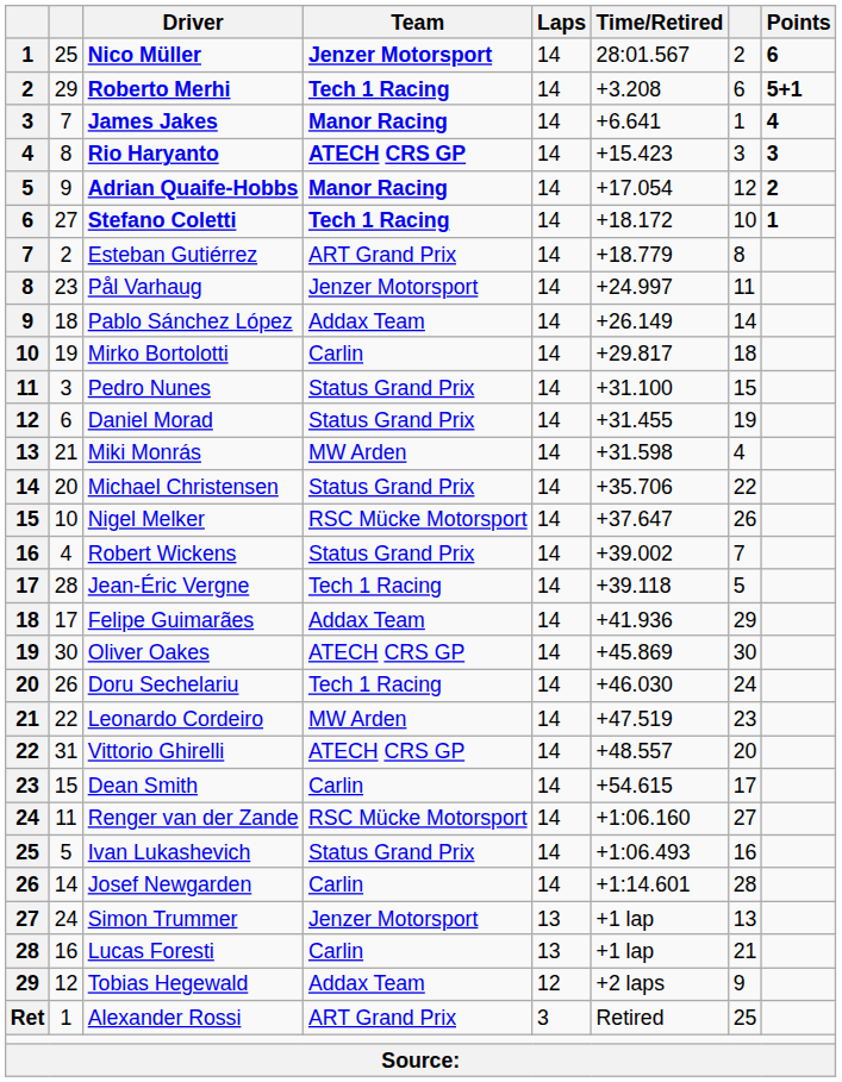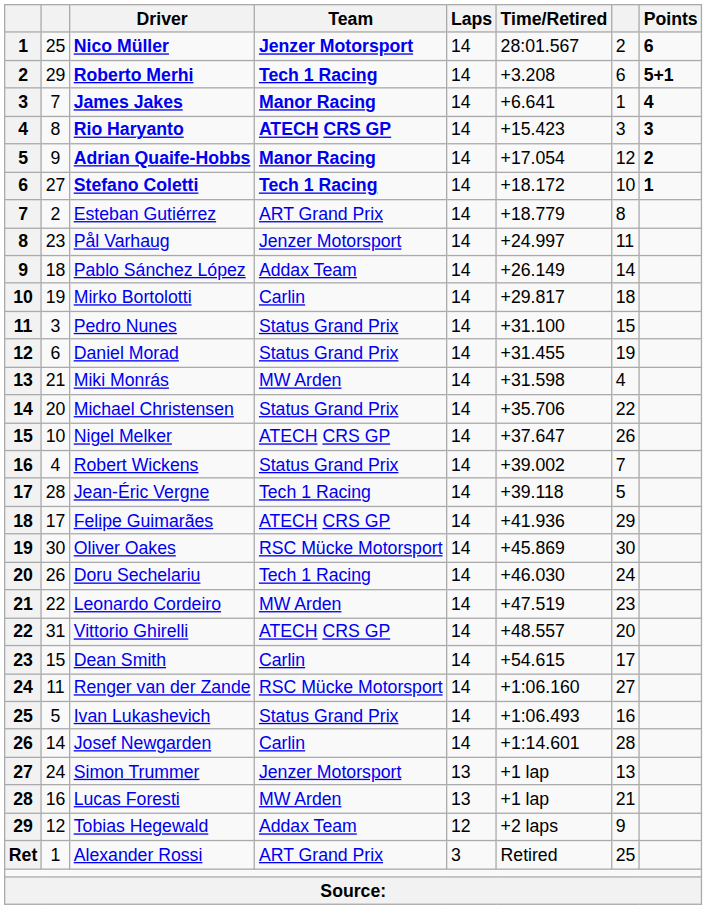Nigel Melker | Team: RSC Mücke Motorsport -> ATECH CRS GP
Felipe Guimarães | Team: Addax Team -> ATECH CRS GP
Oliver Oakes | Team: ATECH CRS GP -> RSC Mücke Motorsport
Lucas Foresti | Team: Carlin -> MW Arden
